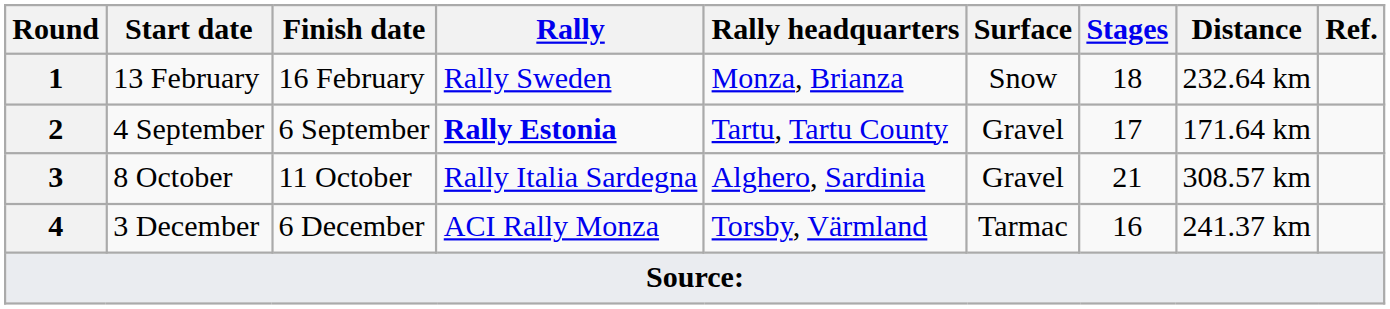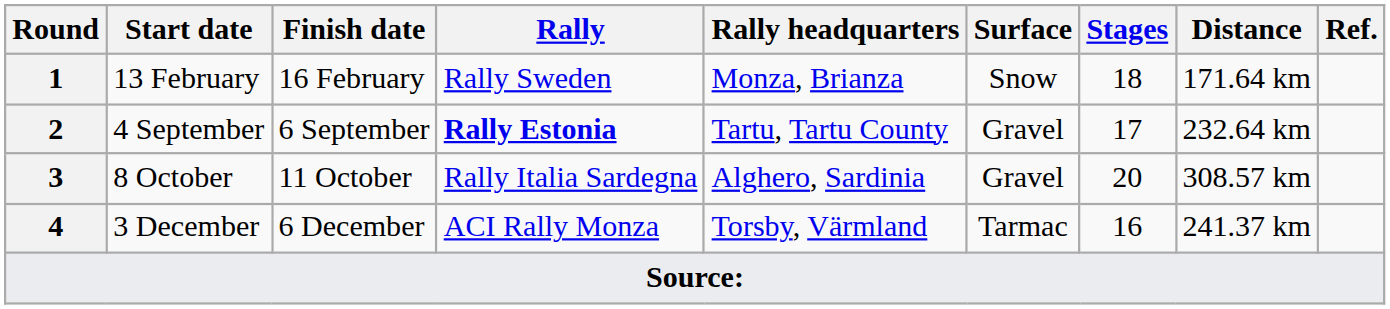13 February | Distance: 232.64 km -> 171.64 km
4 September | Distance: 171.64 km -> 232.64 km
8 October | Stages: 21 -> 20
